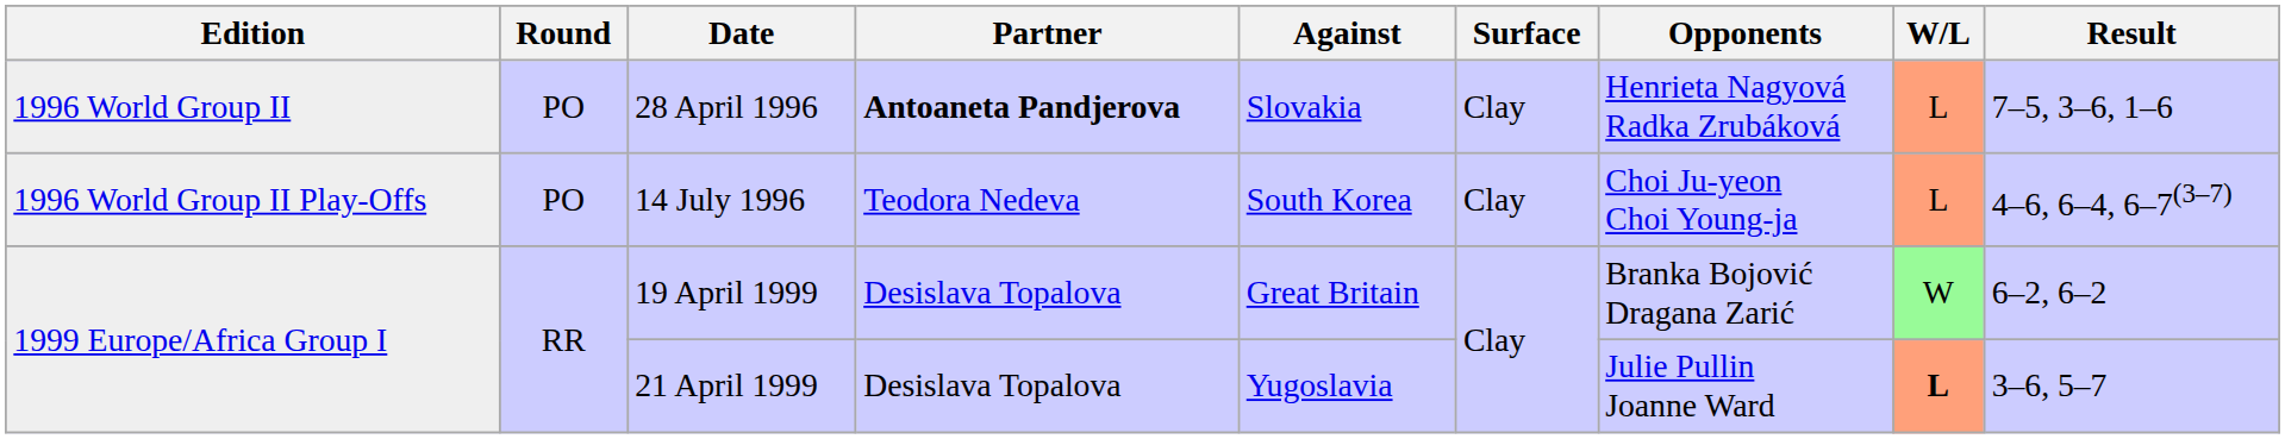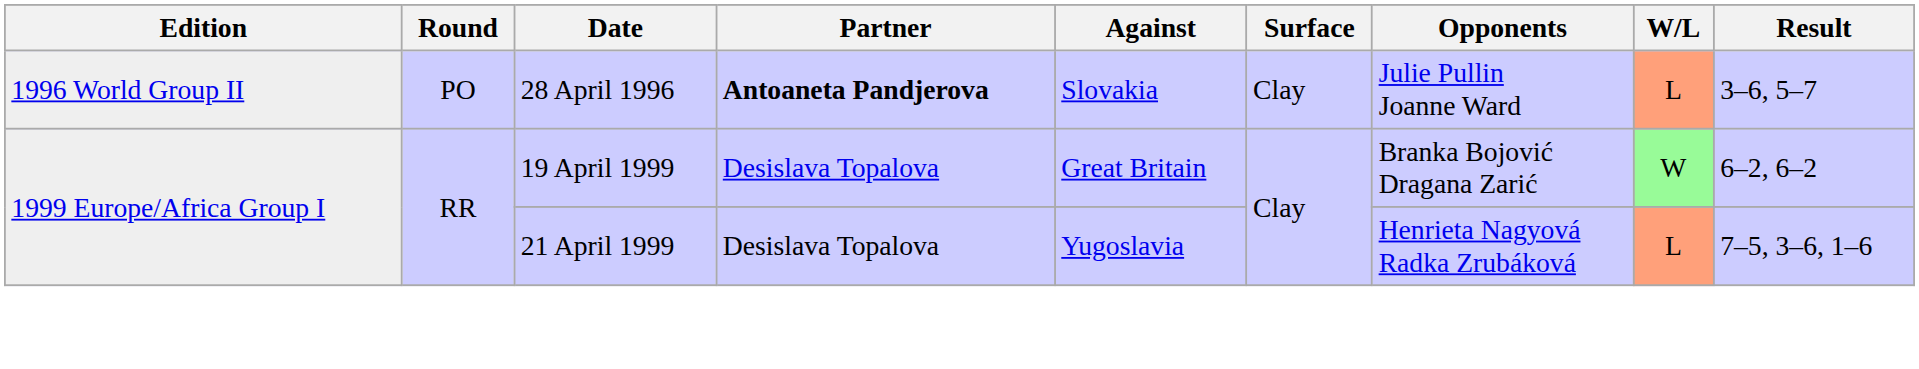28 April 1996 | Opponents: Henrieta Nagyová Radka Zrubáková -> Julie Pullin Joanne Ward
28 April 1996 | Result: 7–5, 3–6, 1–6 -> 3–6, 5–7
- row: 1996 World Group II Play-Offs | PO | 14 July 1996 | Teodora Nedeva | South Korea | Clay | Choi Ju-yeon Choi Young-ja | L | 4–6, 6–4, 6–7(3–7)
21 April 1999 | Opponents: Julie Pullin Joanne Ward -> Henrieta Nagyová Radka Zrubáková
21 April 1999 | W/L: bold -> normal
21 April 1999 | Result: 3–6, 5–7 -> 7–5, 3–6, 1–6
